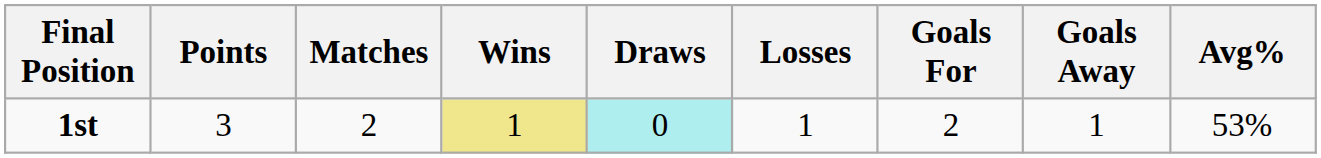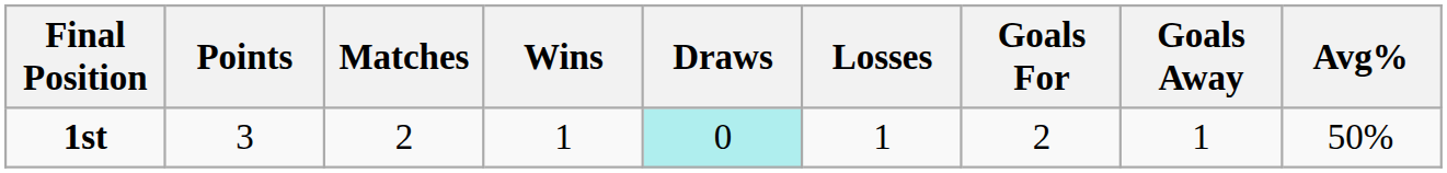1st | Wins: khaki background -> no background
1st | Avg%: 53% -> 50%
